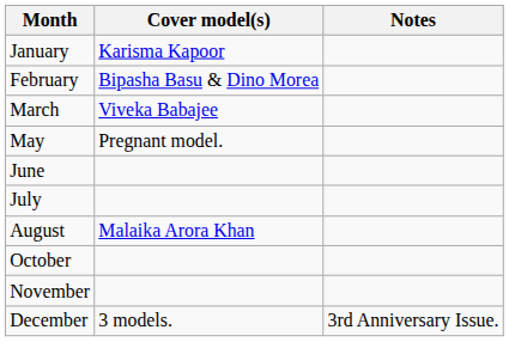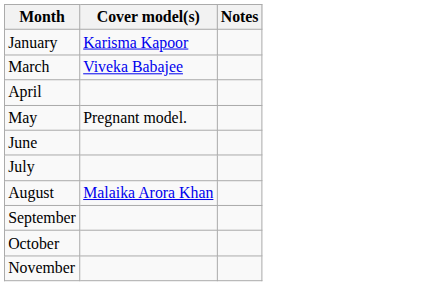- row: February | Bipasha Basu & Dino Morea
+ row: April
+ row: September
- row: December | 3 models. | 3rd Anniversary Issue.
